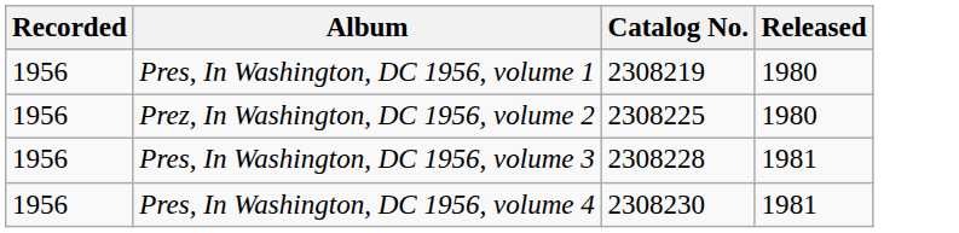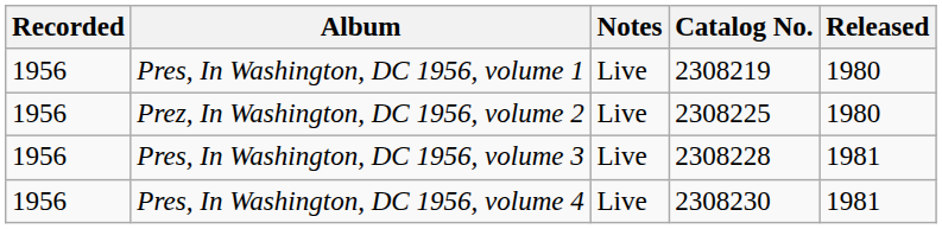+ column: Notes | Live | Live | Live | Live
